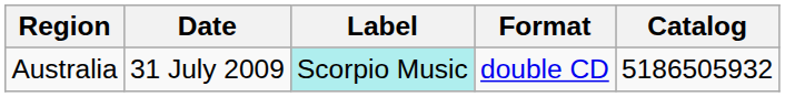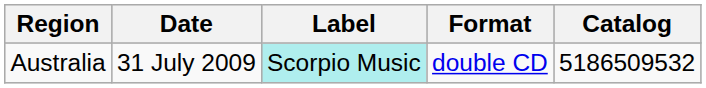Australia | Catalog: 5186505932 -> 5186509532
